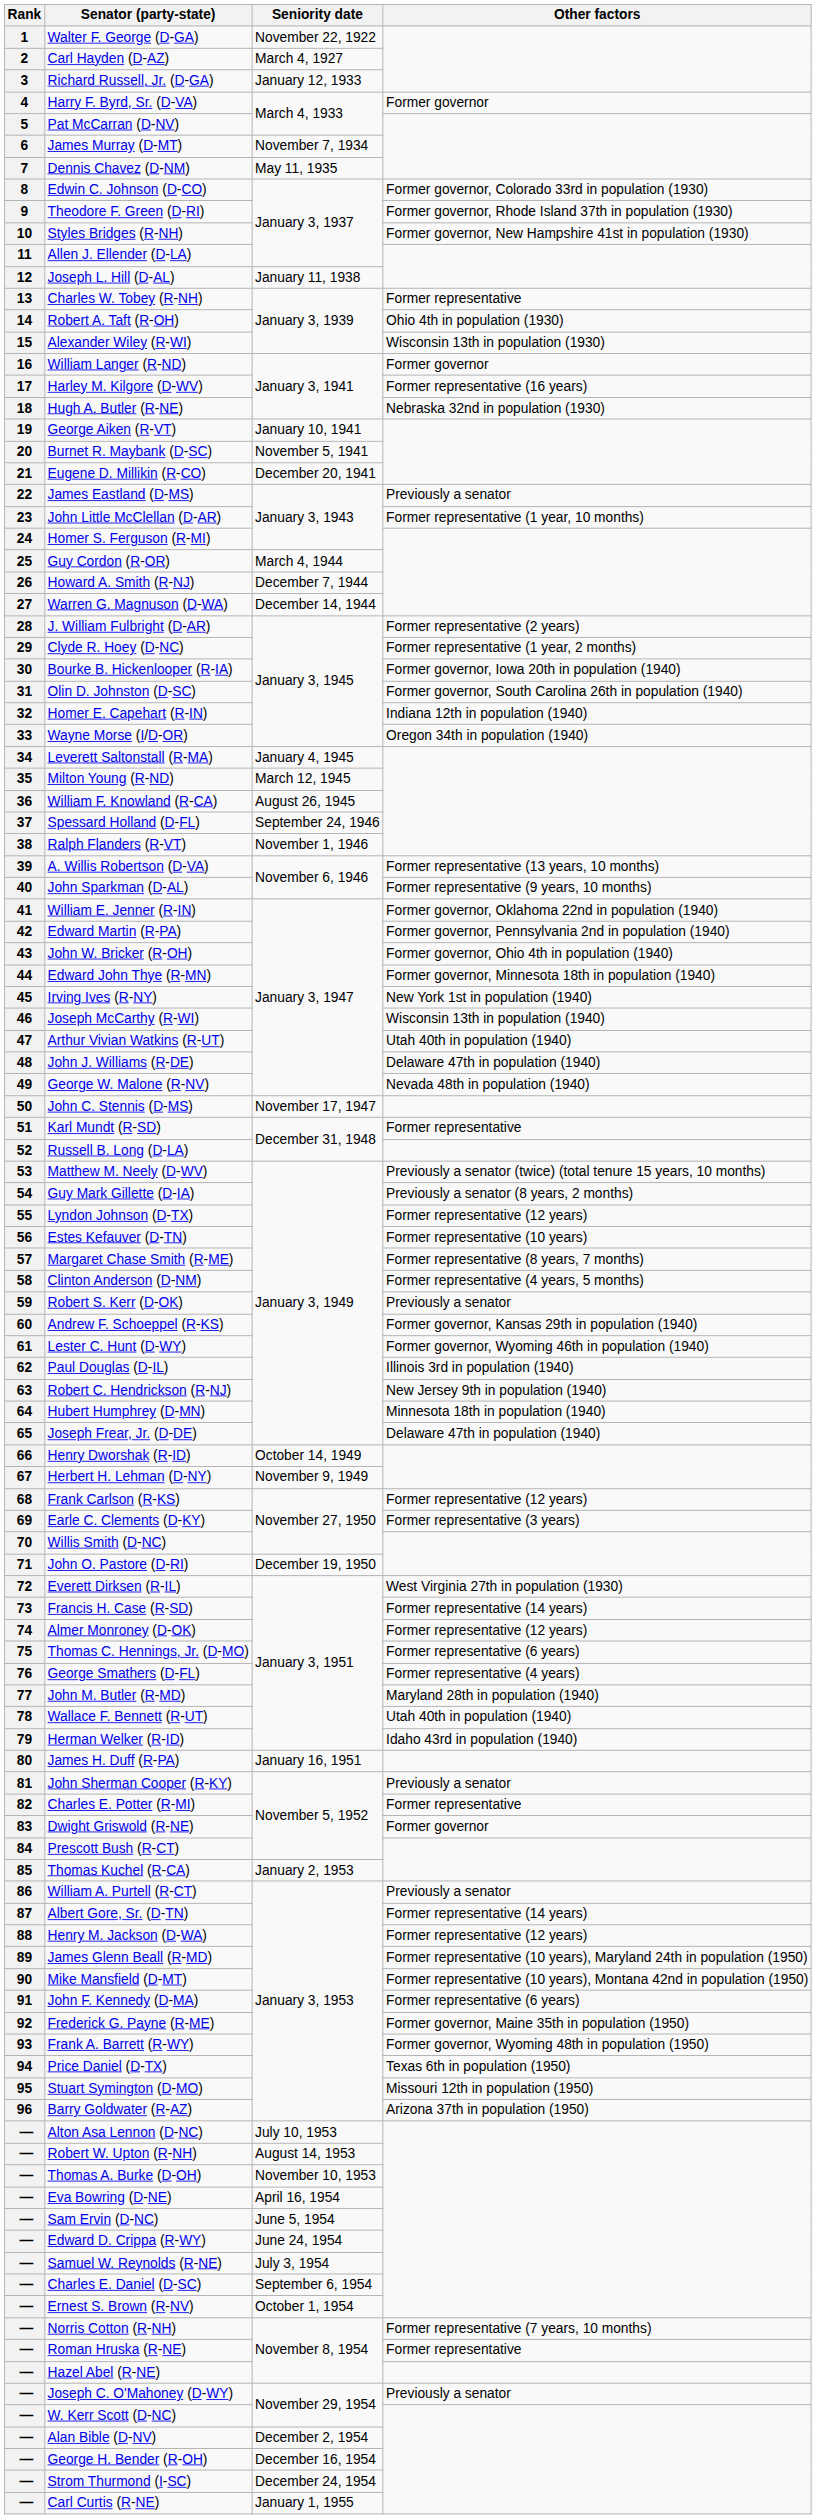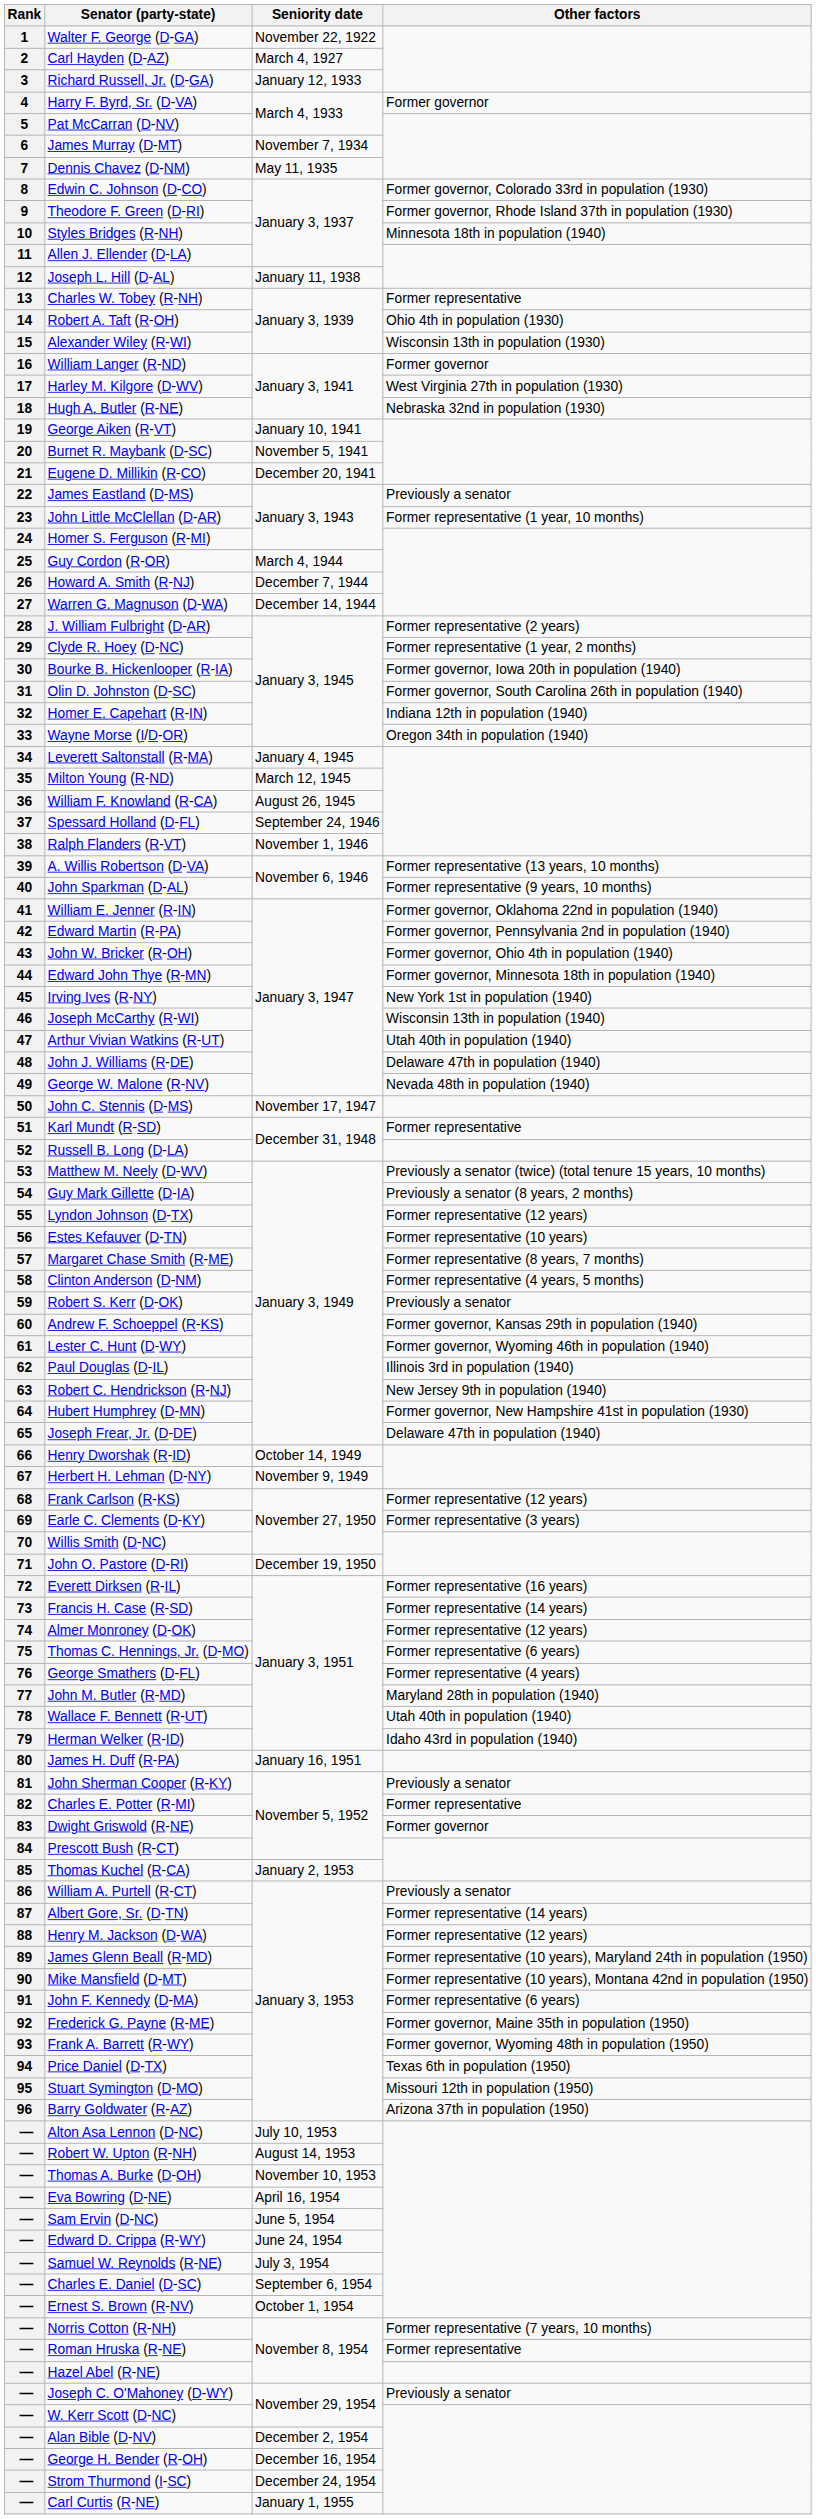Styles Bridges (R-NH) | Other factors: Former governor, New Hampshire 41st in population (1930) -> Minnesota 18th in population (1940)
Harley M. Kilgore (D-WV) | Other factors: Former representative (16 years) -> West Virginia 27th in population (1930)
Hubert Humphrey (D-MN) | Other factors: Minnesota 18th in population (1940) -> Former governor, New Hampshire 41st in population (1930)
Everett Dirksen (R-IL) | Other factors: West Virginia 27th in population (1930) -> Former representative (16 years)
